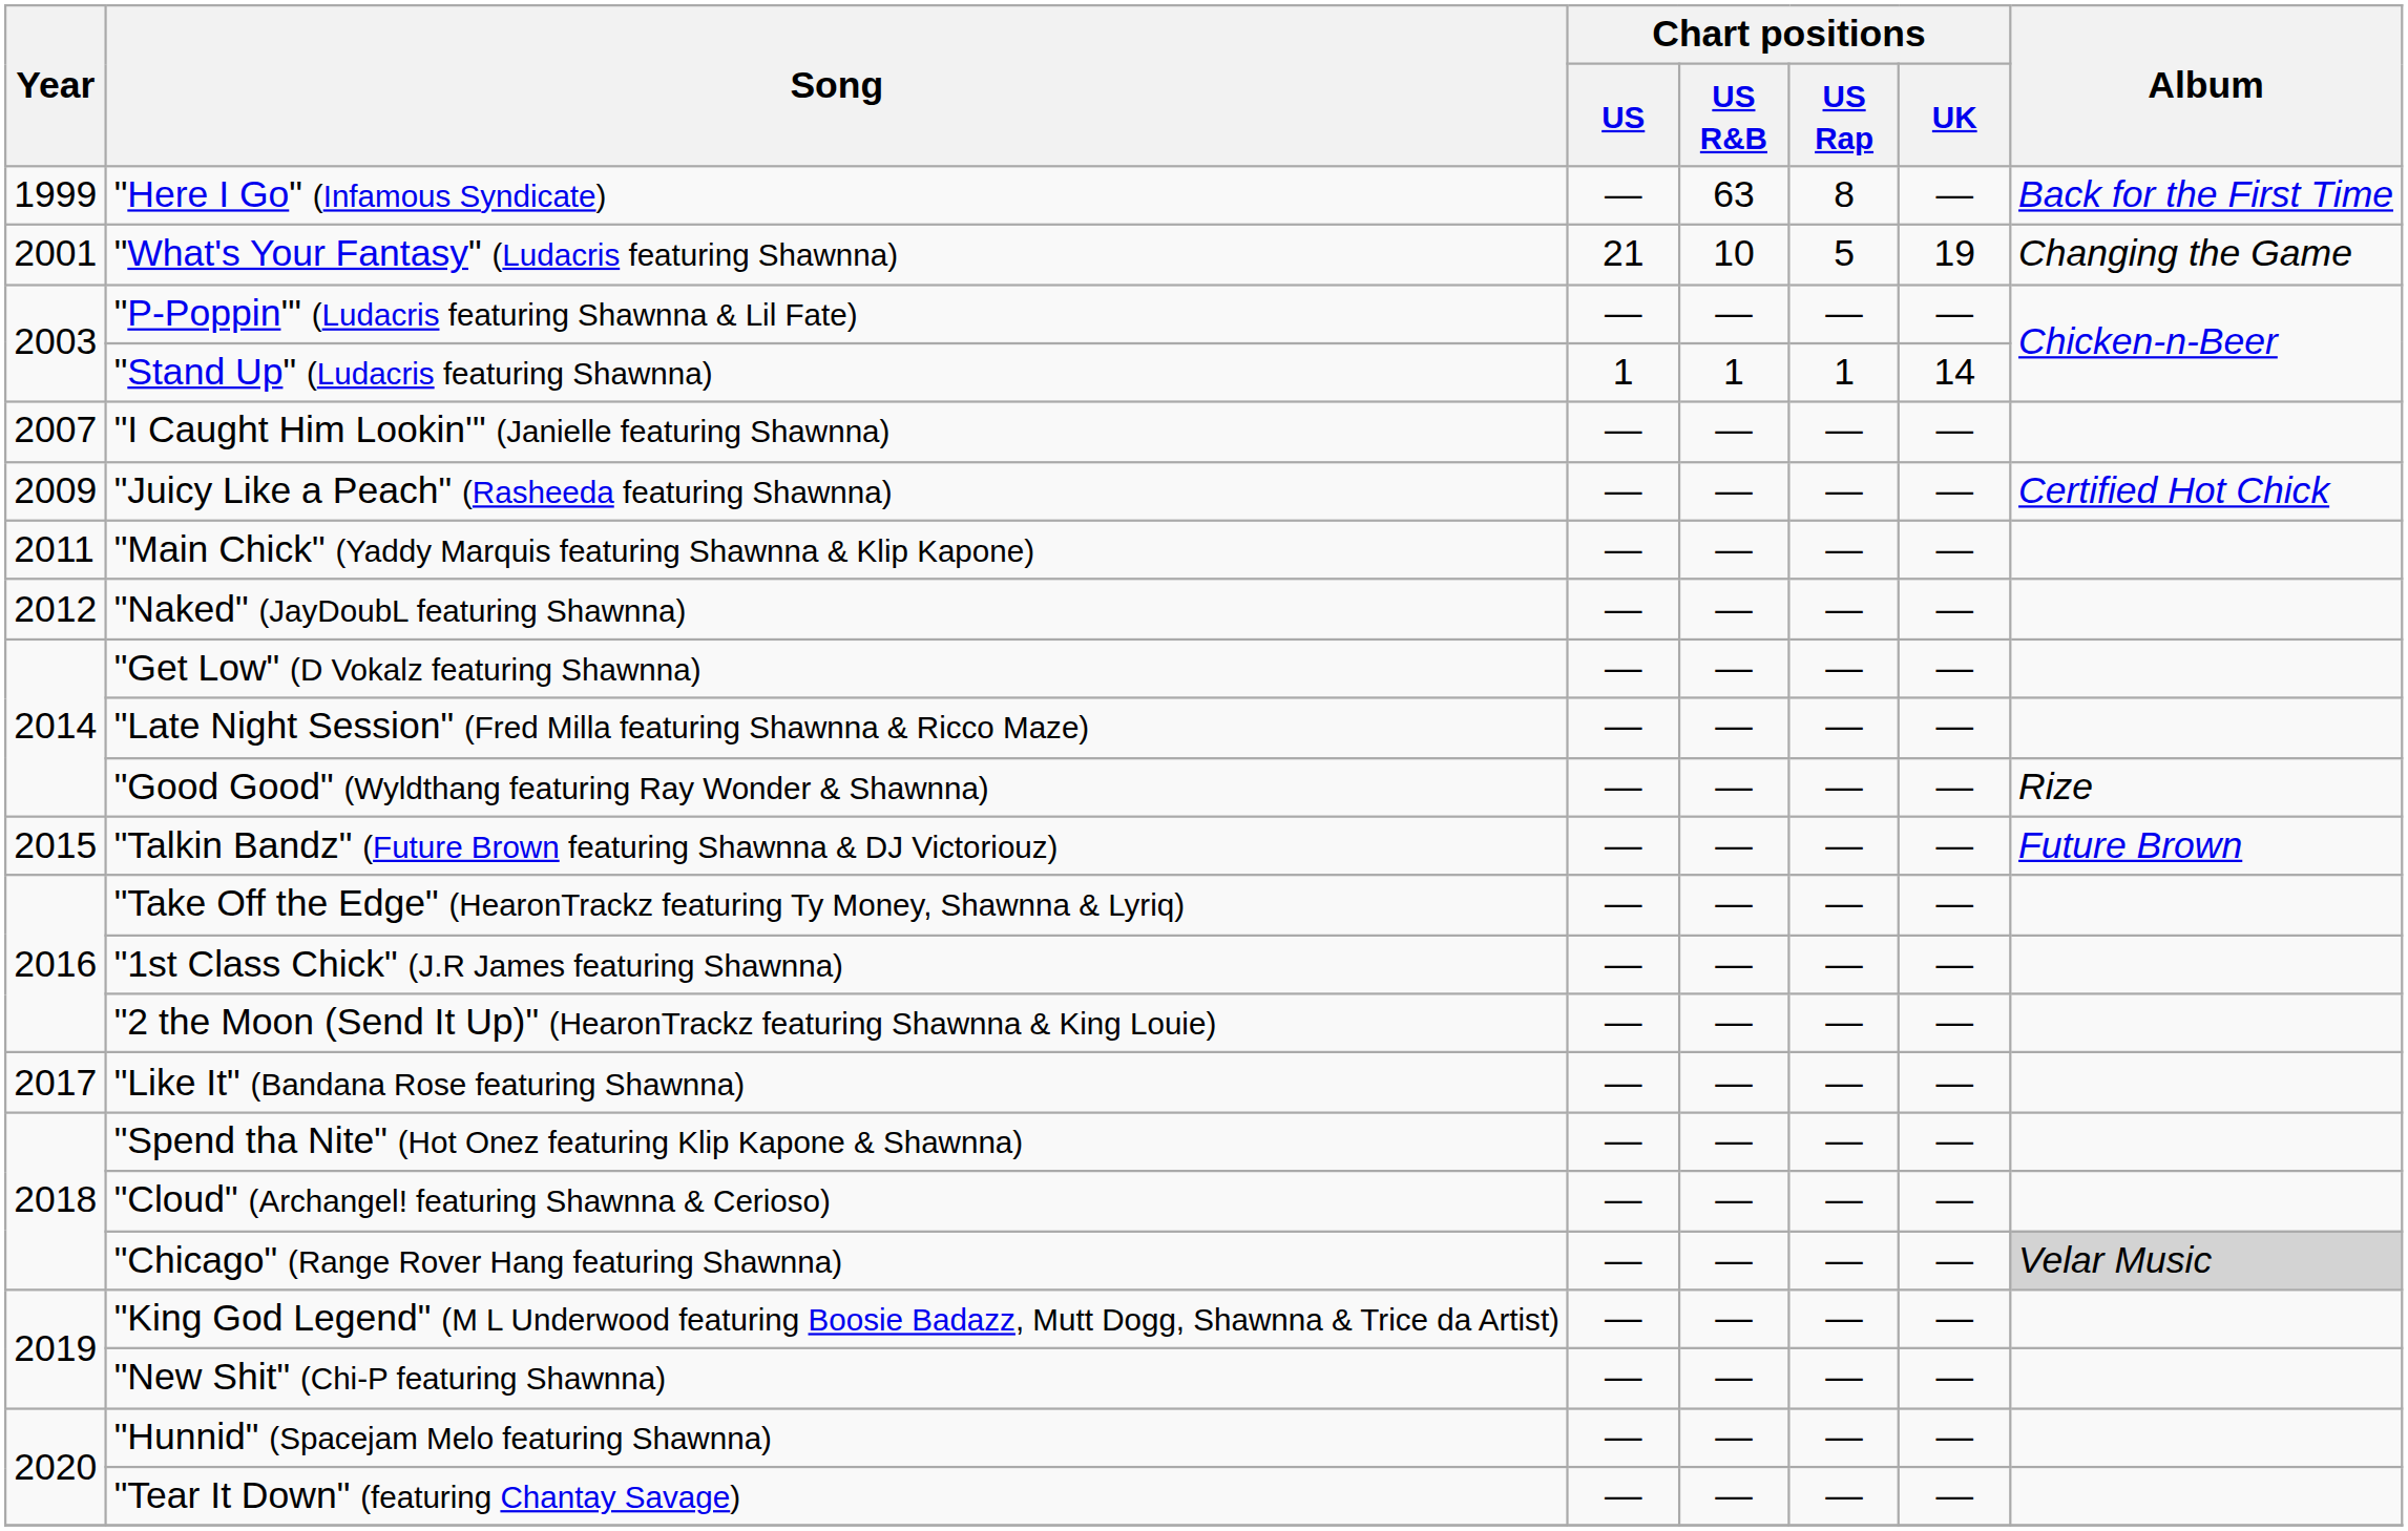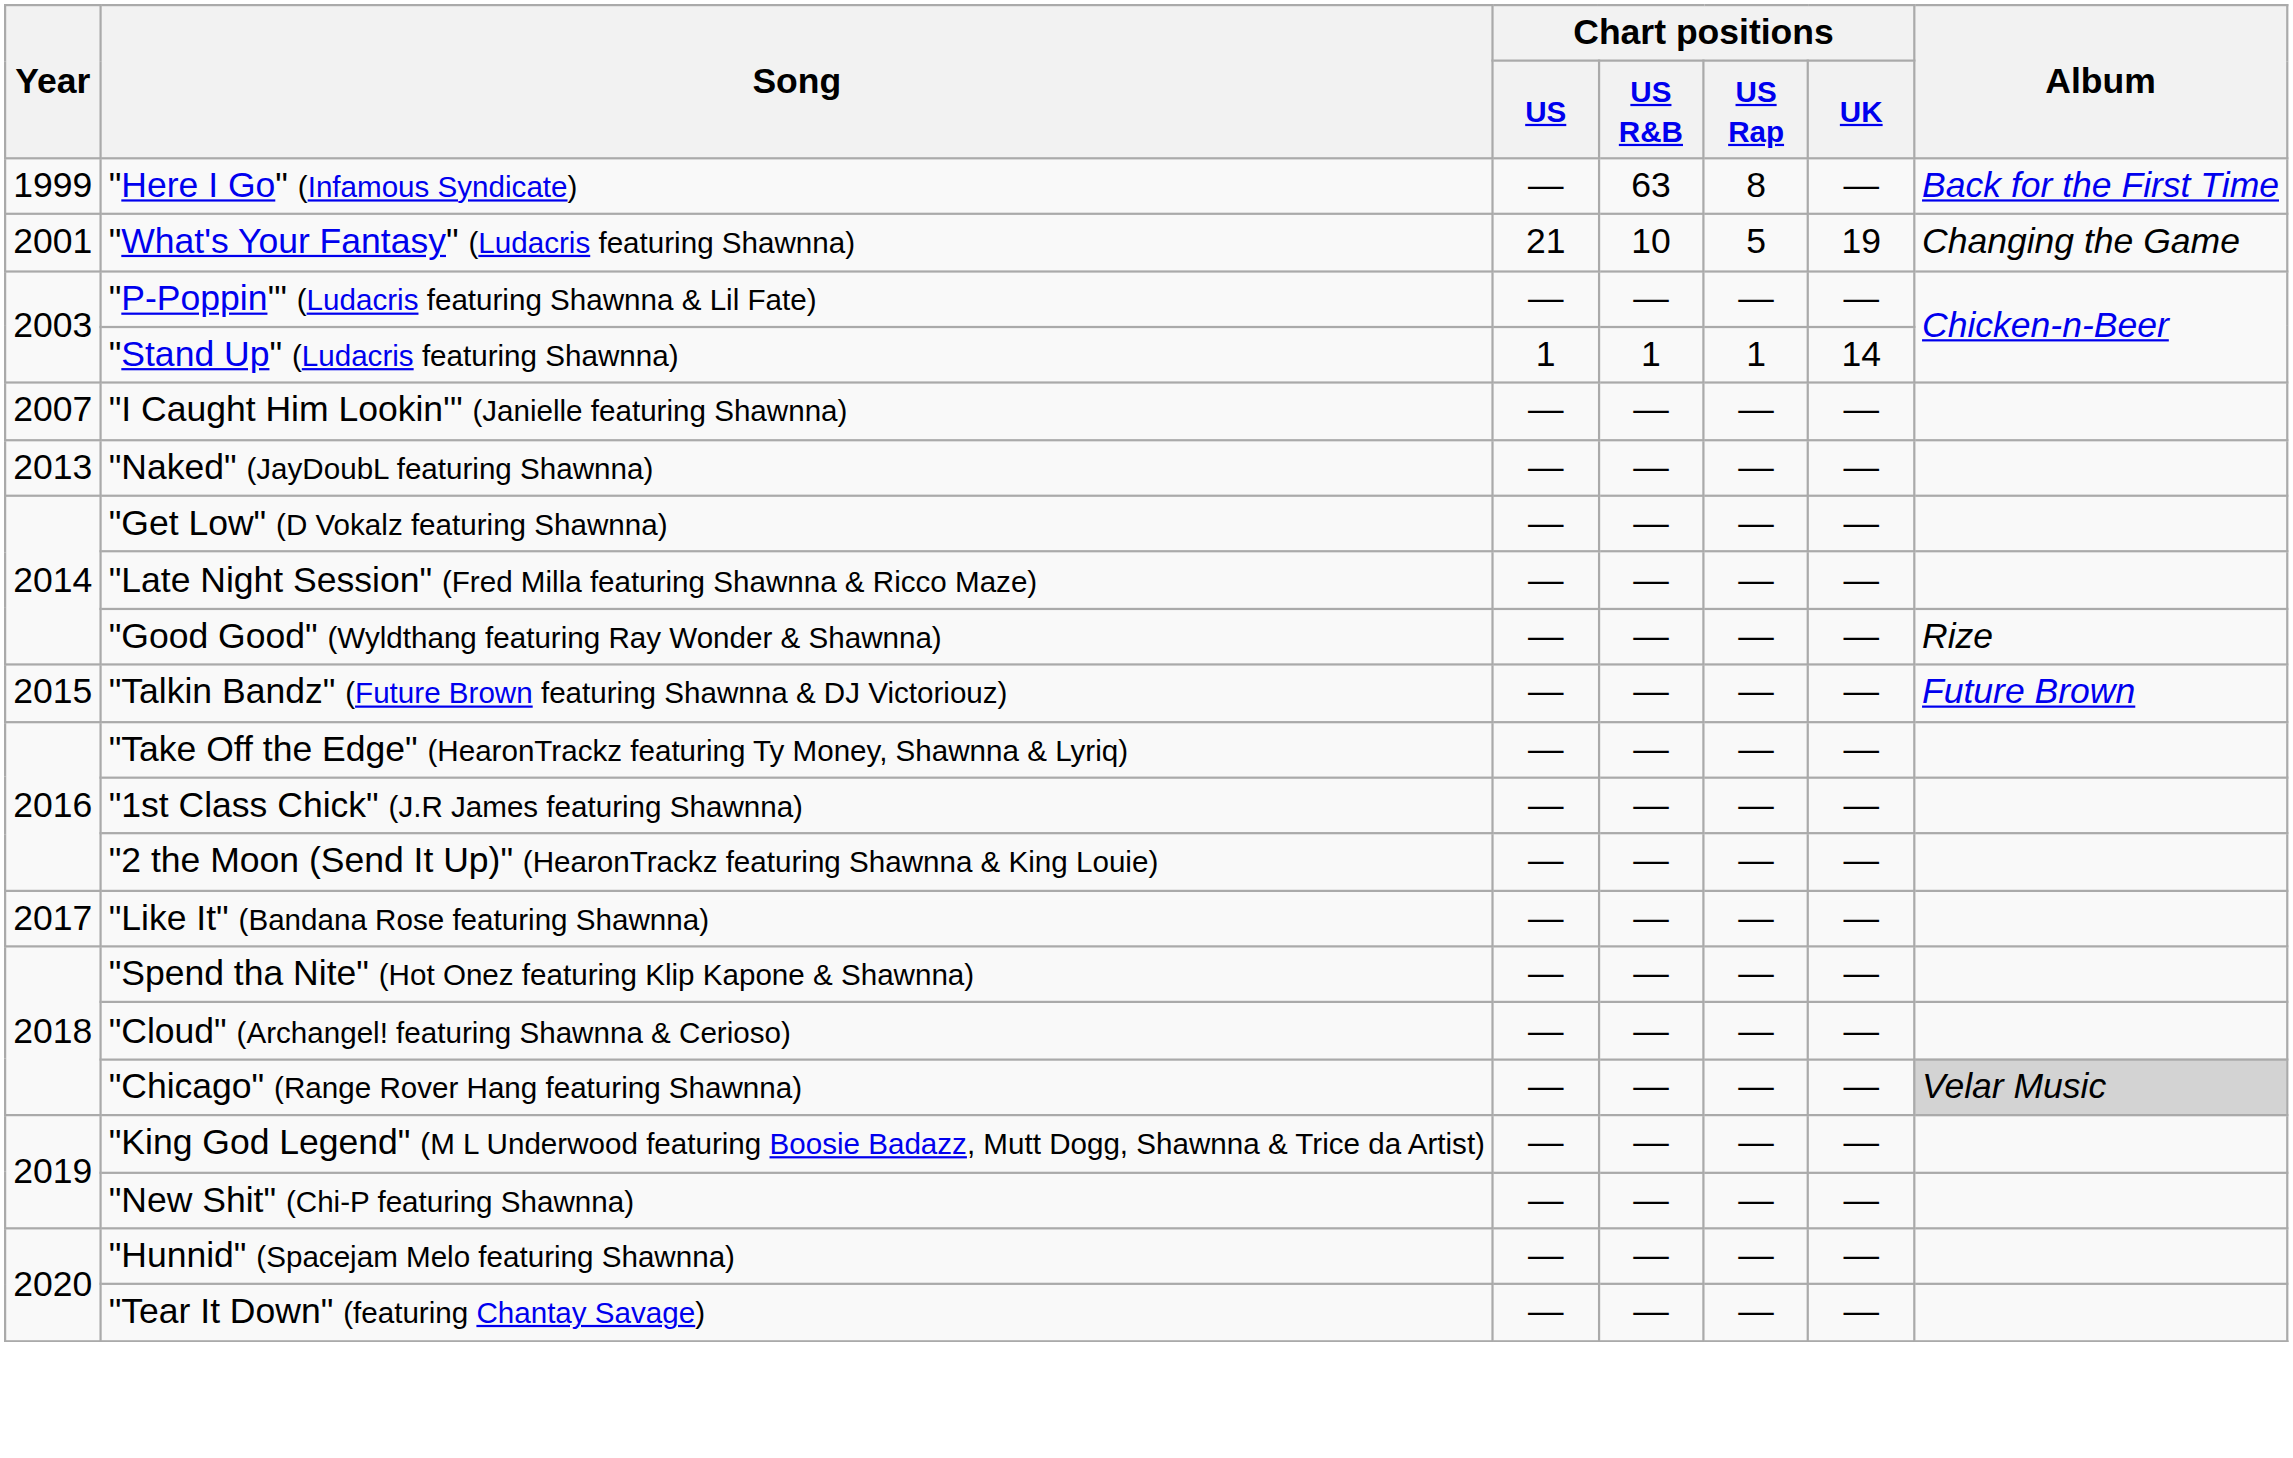- row: 2009 | "Juicy Like a Peach" (Rasheeda featuring Shawnna) | — | — | — | — | Certified Hot Chick
- row: 2011 | "Main Chick" (Yaddy Marquis featuring Shawnna & Klip Kapone) | — | — | — | —
"Naked" (JayDoubL featuring Shawnna) | Year: 2012 -> 2013
